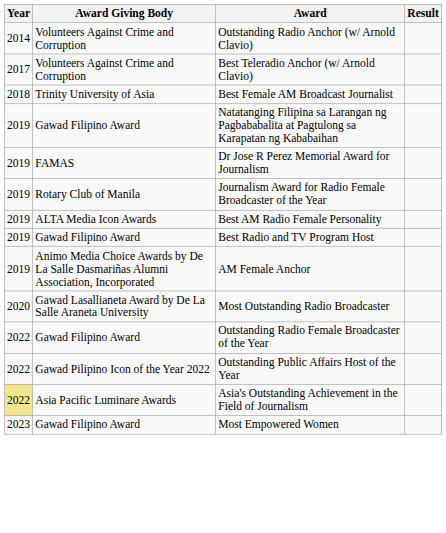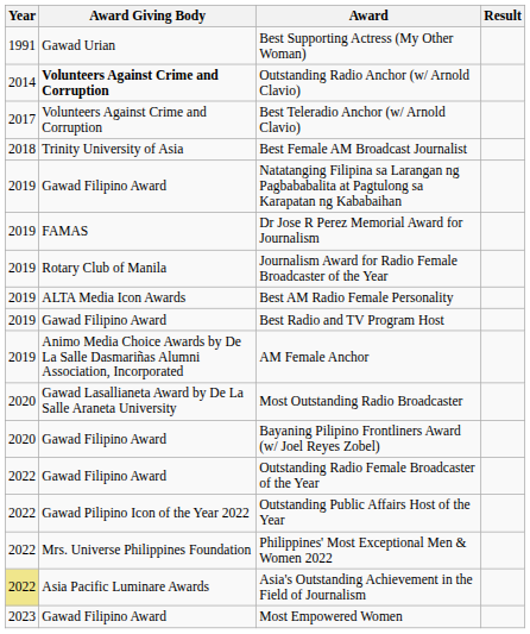+ row: 1991 | Gawad Urian | Best Supporting Actress (My Other Woman)
Outstanding Radio Anchor (w/ Arnold Clavio) | Award Giving Body: normal -> bold
+ row: 2020 | Gawad Filipino Award | Bayaning Pilipino Frontliners Award (w/ Joel Reyes Zobel)
+ row: 2022 | Mrs. Universe Philippines Foundation | Philippines' Most Exceptional Men & Women 2022
